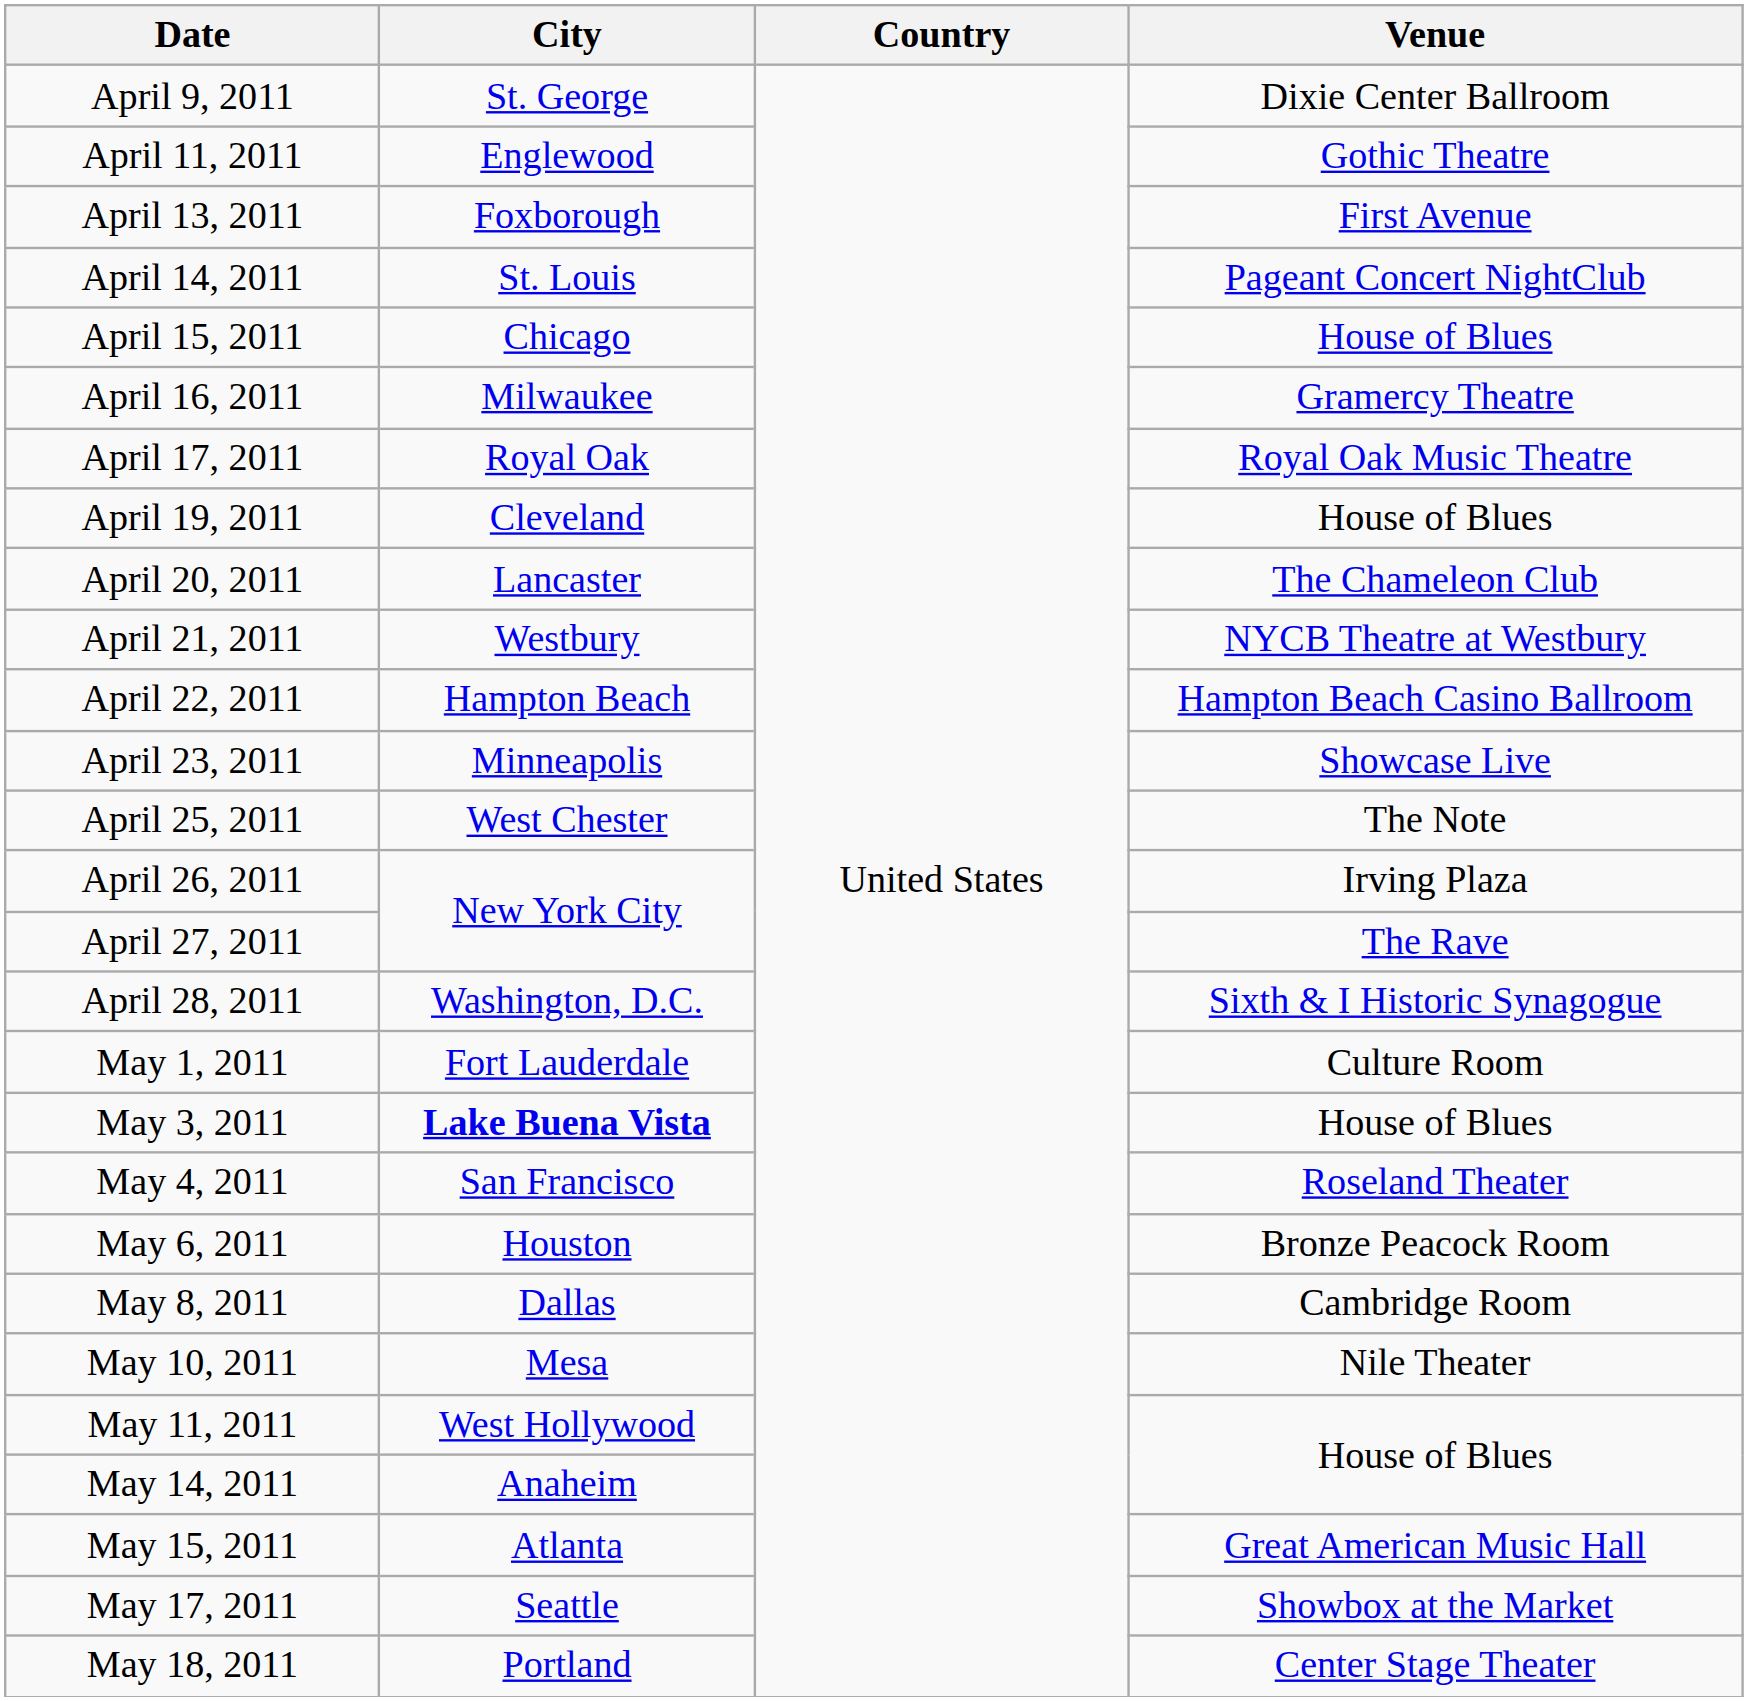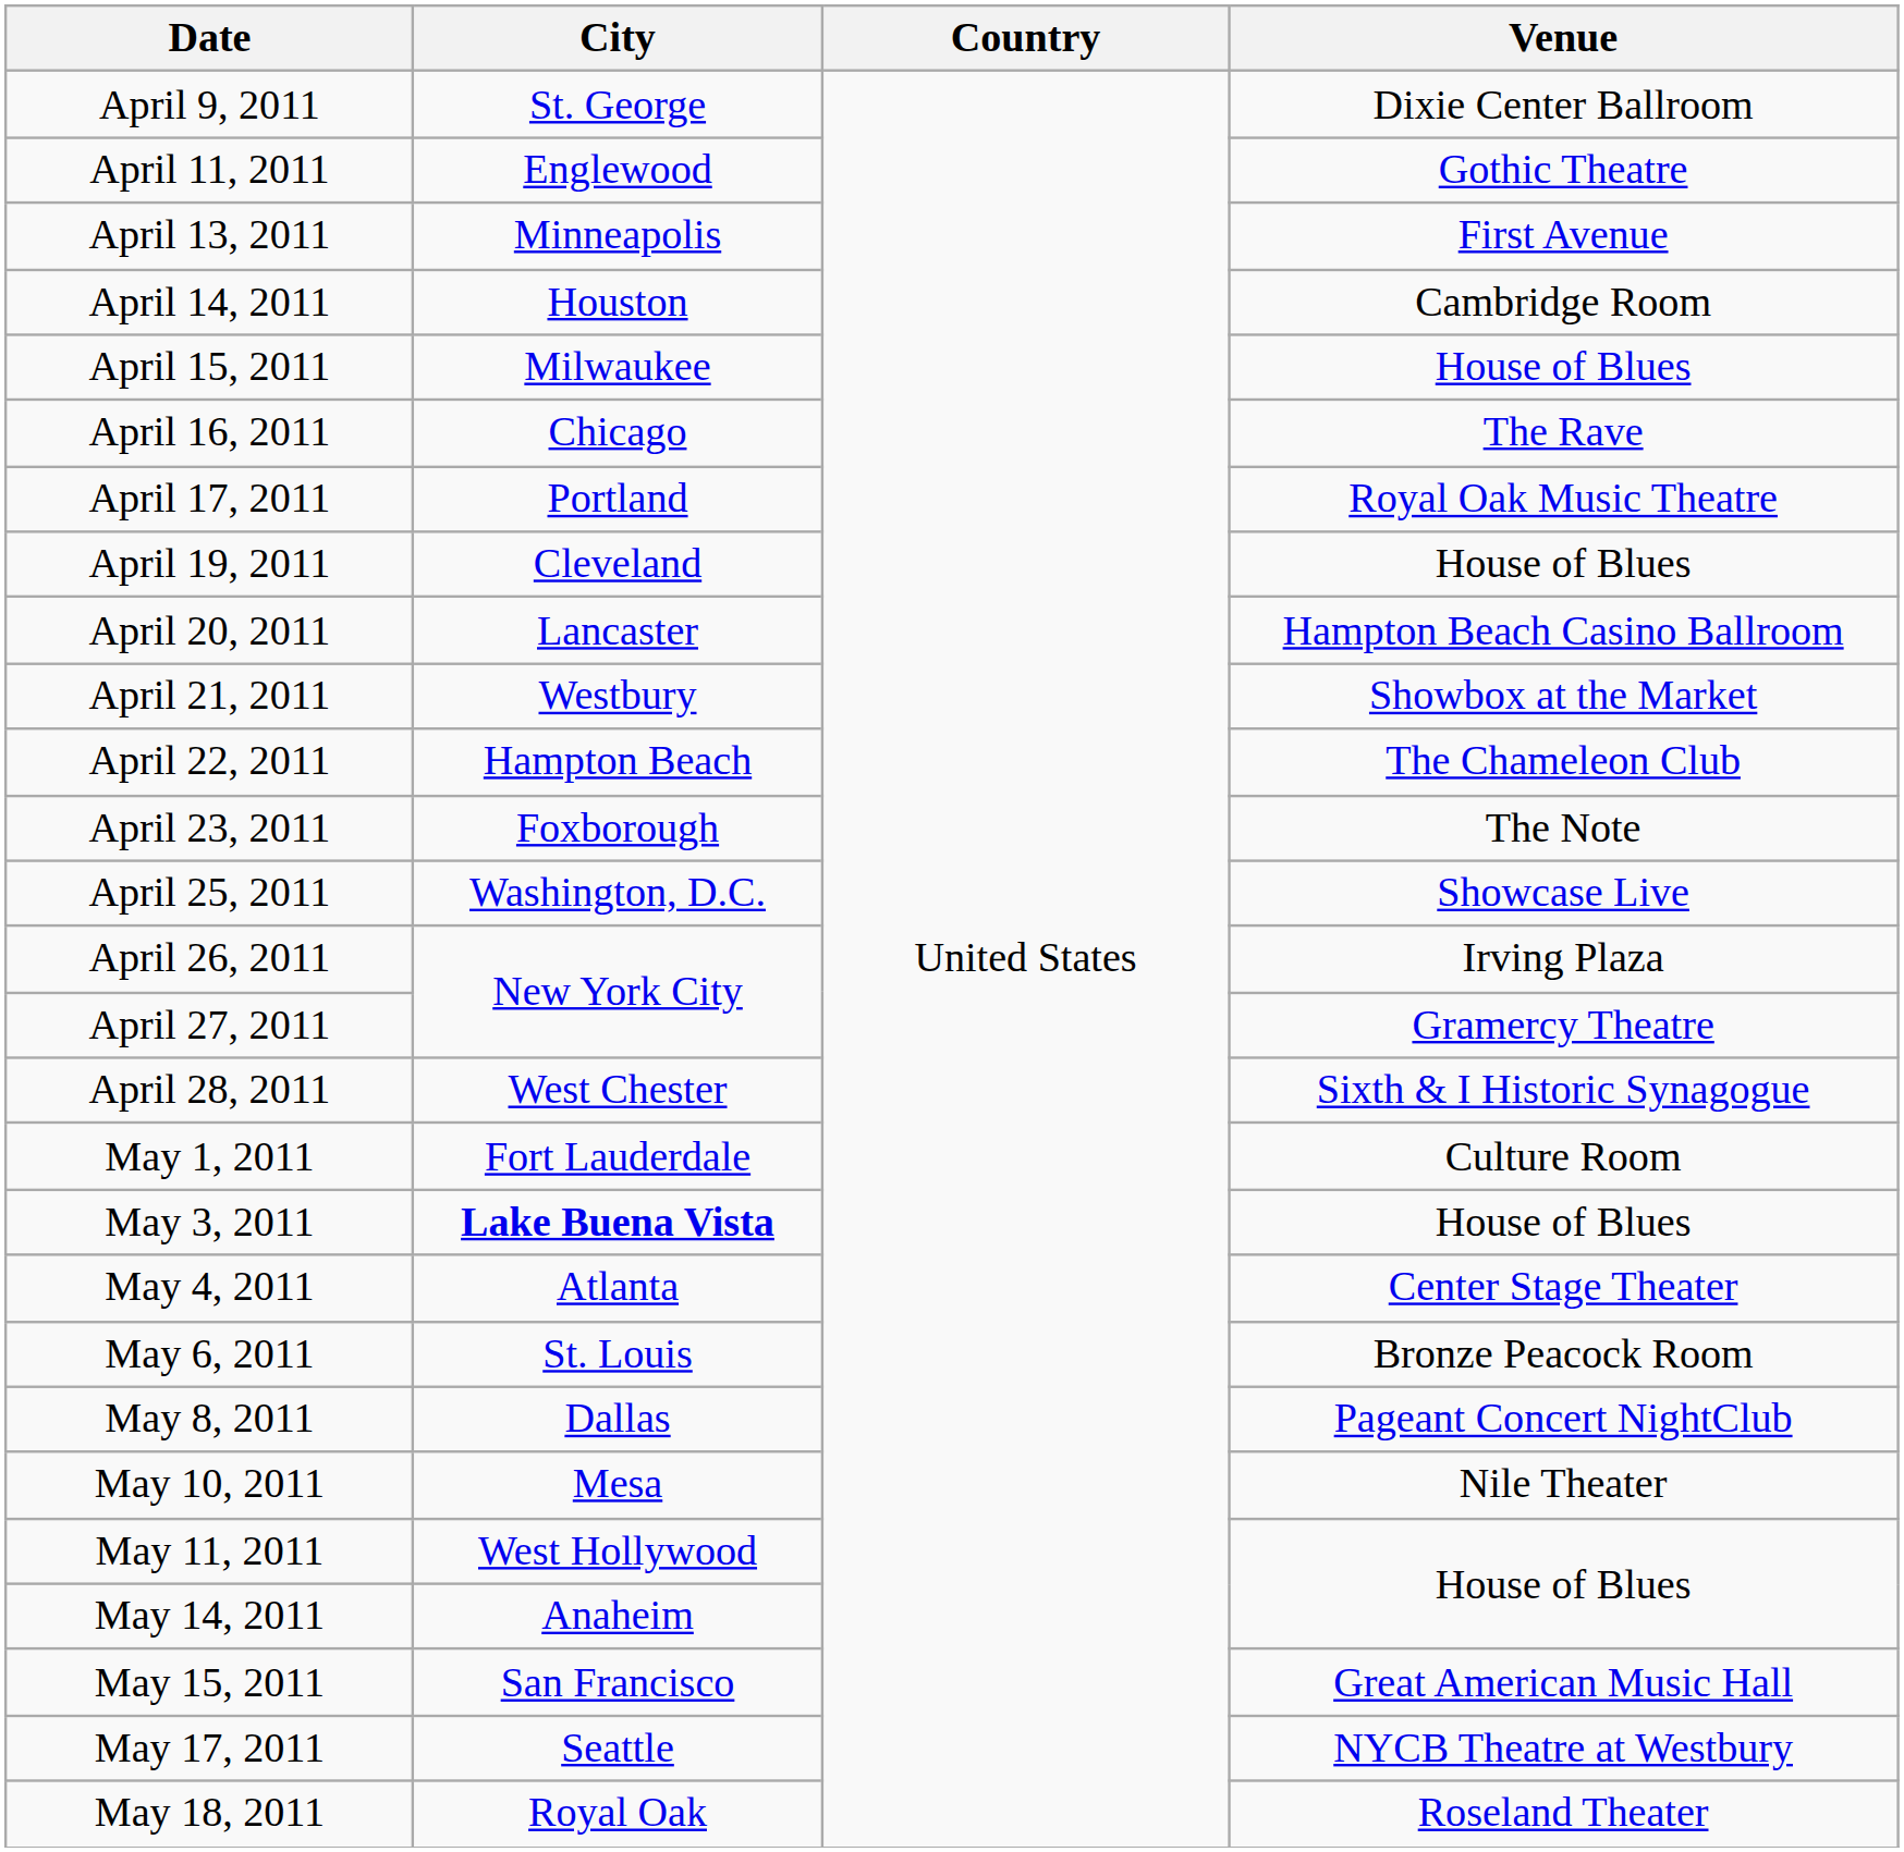April 13, 2011 | City: Foxborough -> Minneapolis
April 14, 2011 | City: St. Louis -> Houston
April 14, 2011 | Venue: Pageant Concert NightClub -> Cambridge Room
April 15, 2011 | City: Chicago -> Milwaukee
April 16, 2011 | City: Milwaukee -> Chicago
April 16, 2011 | Venue: Gramercy Theatre -> The Rave
April 17, 2011 | City: Royal Oak -> Portland
April 20, 2011 | Venue: The Chameleon Club -> Hampton Beach Casino Ballroom
April 21, 2011 | Venue: NYCB Theatre at Westbury -> Showbox at the Market
April 22, 2011 | Venue: Hampton Beach Casino Ballroom -> The Chameleon Club
April 23, 2011 | City: Minneapolis -> Foxborough
April 23, 2011 | Venue: Showcase Live -> The Note
April 25, 2011 | City: West Chester -> Washington, D.C.
April 25, 2011 | Venue: The Note -> Showcase Live
April 27, 2011 | Venue: The Rave -> Gramercy Theatre
April 28, 2011 | City: Washington, D.C. -> West Chester
May 4, 2011 | City: San Francisco -> Atlanta
May 4, 2011 | Venue: Roseland Theater -> Center Stage Theater
May 6, 2011 | City: Houston -> St. Louis
May 8, 2011 | Venue: Cambridge Room -> Pageant Concert NightClub
May 15, 2011 | City: Atlanta -> San Francisco
May 17, 2011 | Venue: Showbox at the Market -> NYCB Theatre at Westbury
May 18, 2011 | City: Portland -> Royal Oak
May 18, 2011 | Venue: Center Stage Theater -> Roseland Theater
